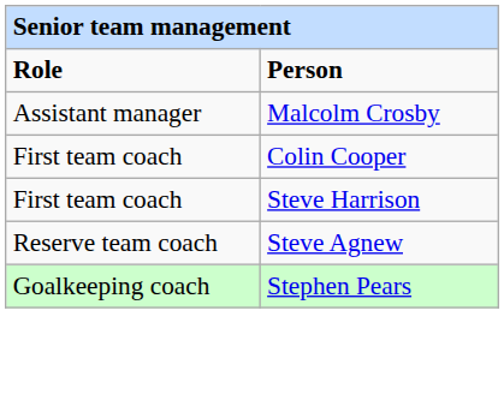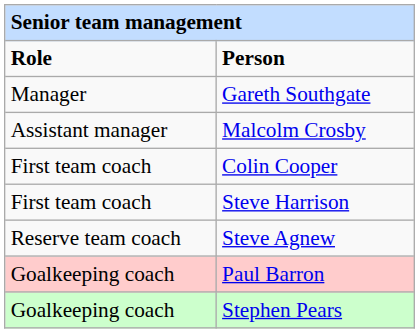+ row: Manager | Gareth Southgate
+ row: Goalkeeping coach | Paul Barron
